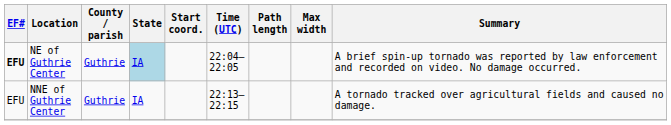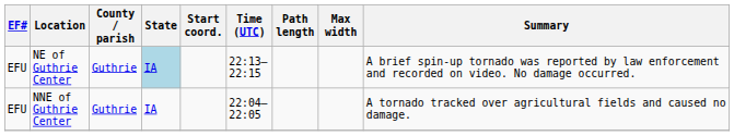NE of Guthrie Center | EF#: bold -> normal
NE of Guthrie Center | Time (UTC): 22:04–22:05 -> 22:13–22:15
NNE of Guthrie Center | Time (UTC): 22:13–22:15 -> 22:04–22:05
